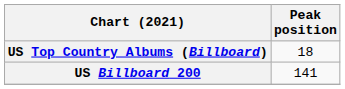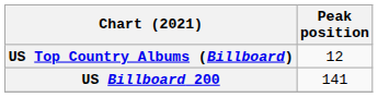US Top Country Albums (Billboard) | Peak position: 18 -> 12
